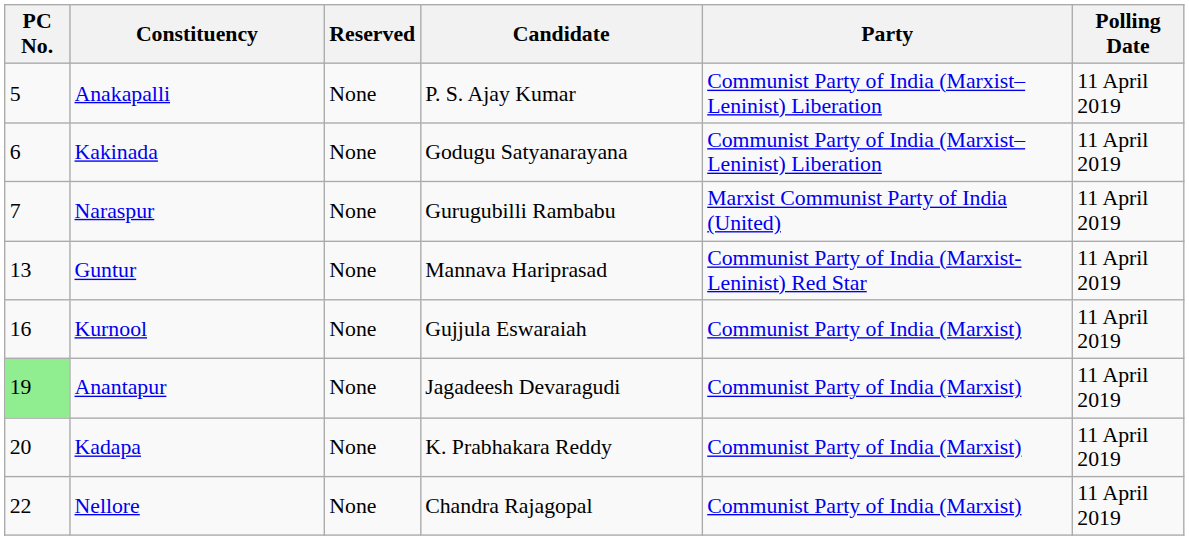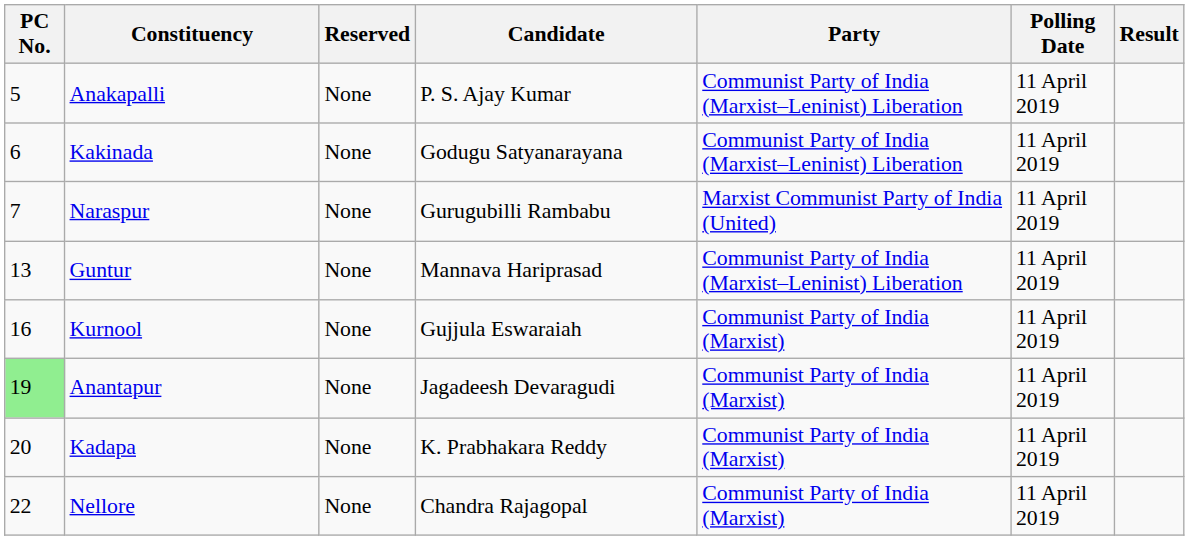+ column: Result
Guntur | Party: Communist Party of India (Marxist-Leninist) Red Star -> Communist Party of India (Marxist–Leninist) Liberation
